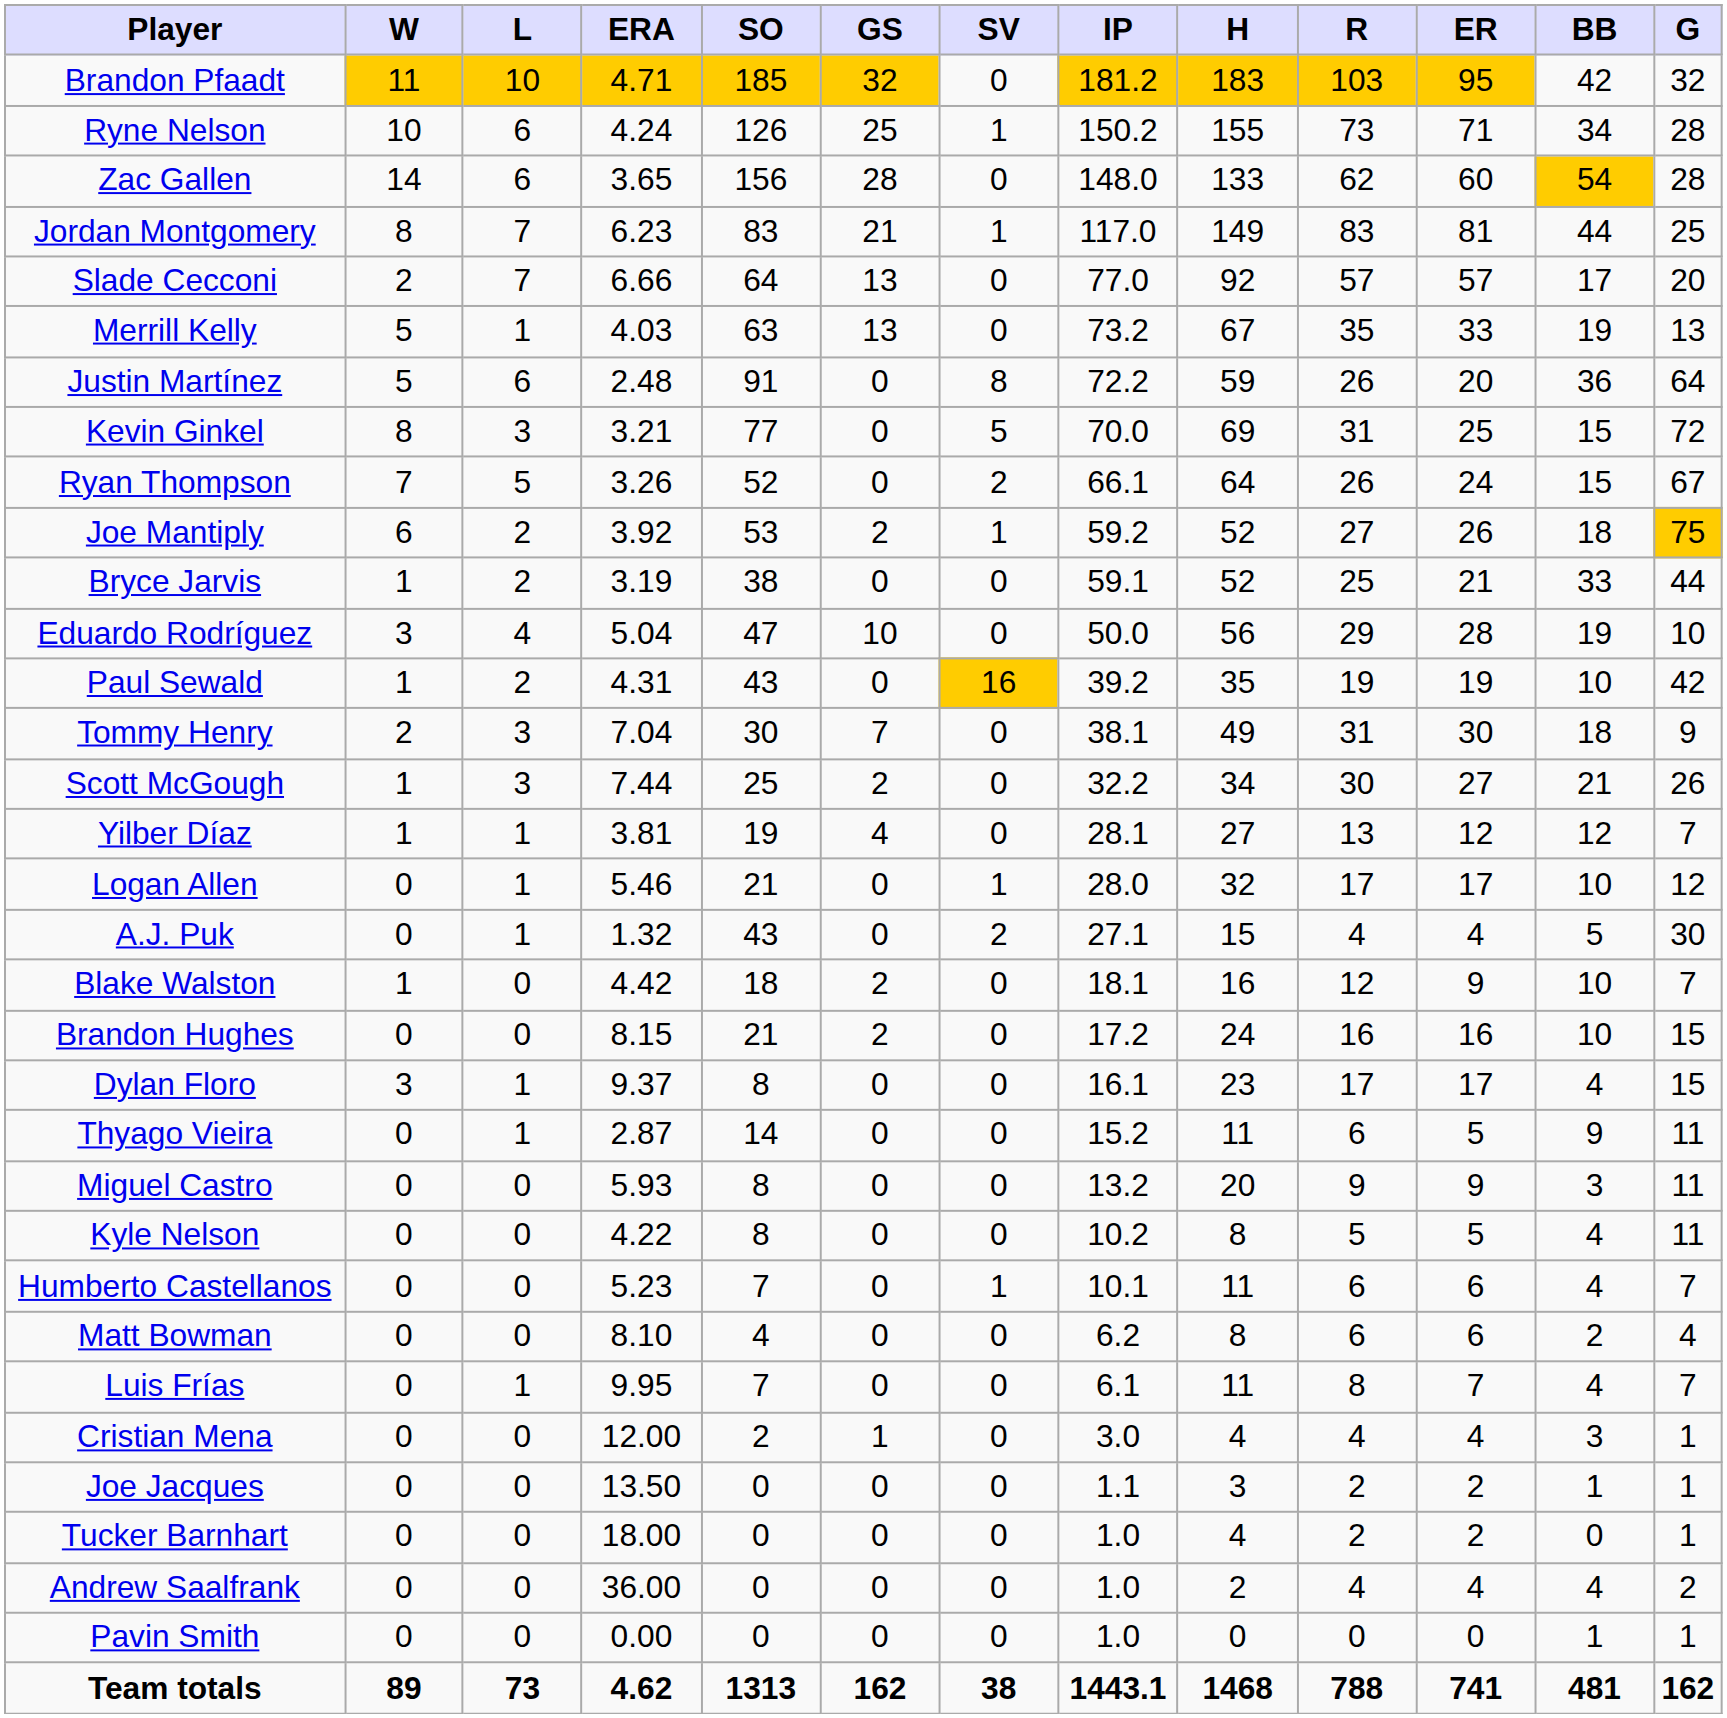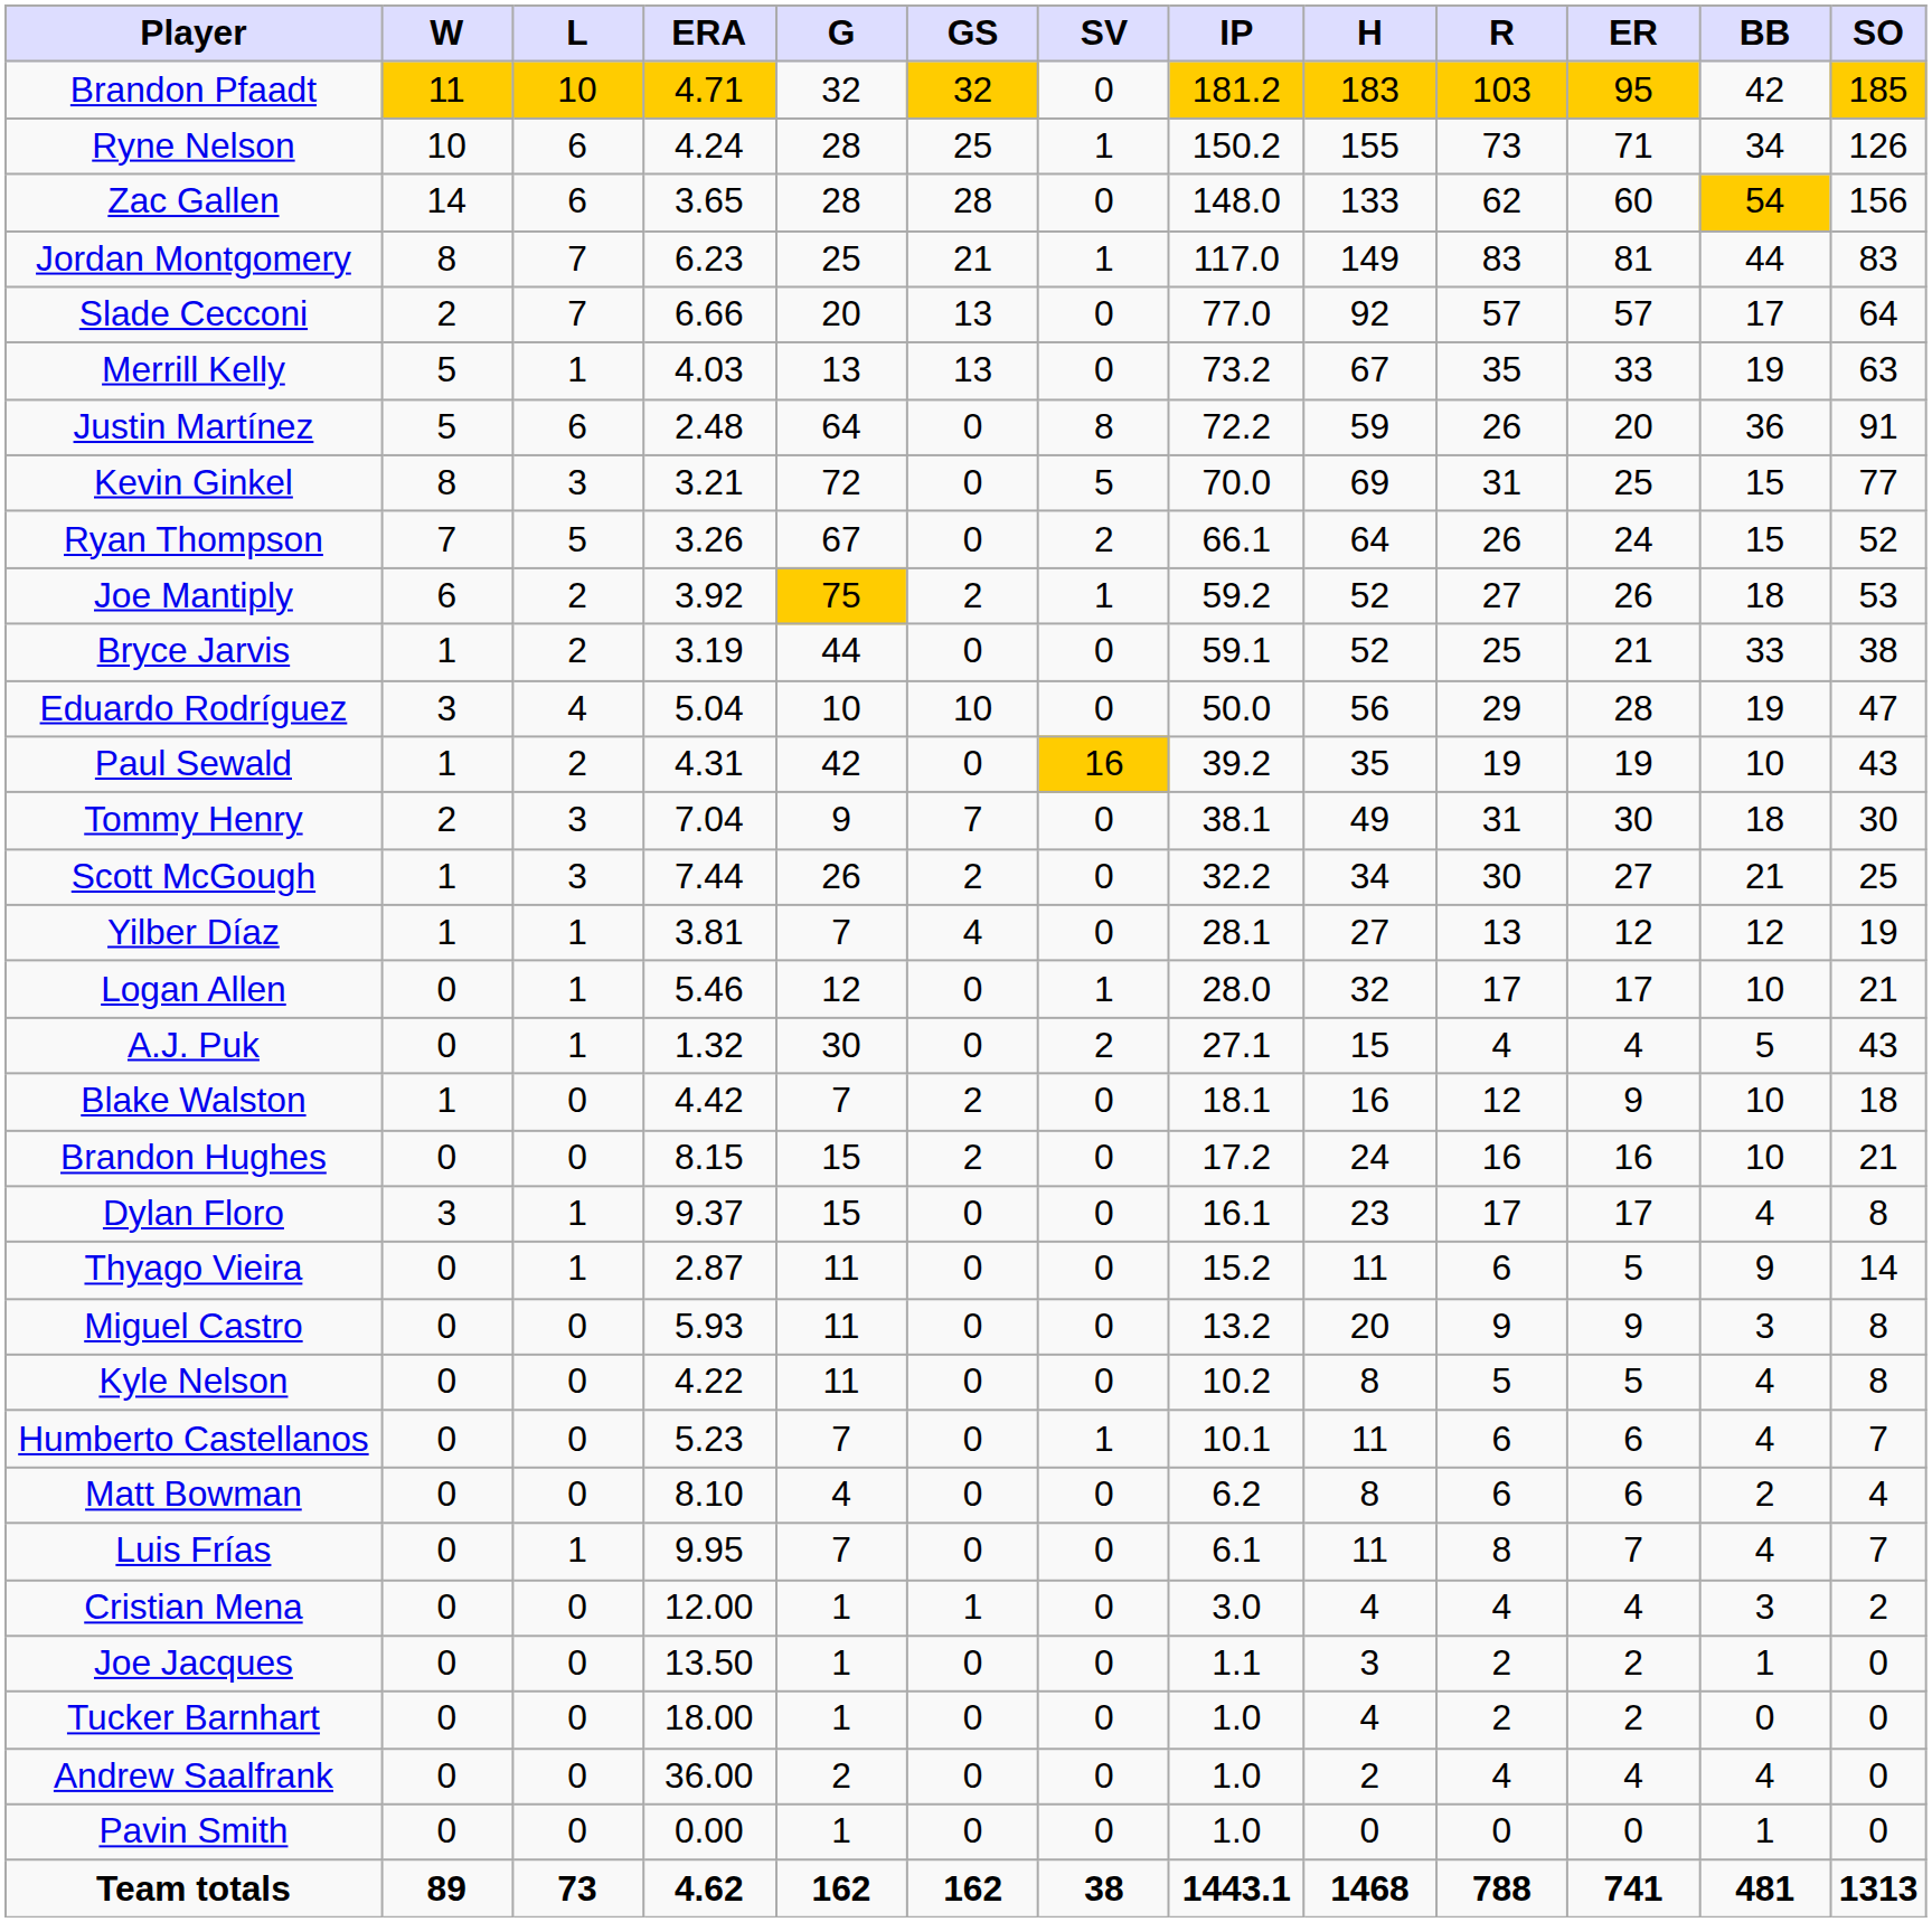columns swapped: G <-> SO
